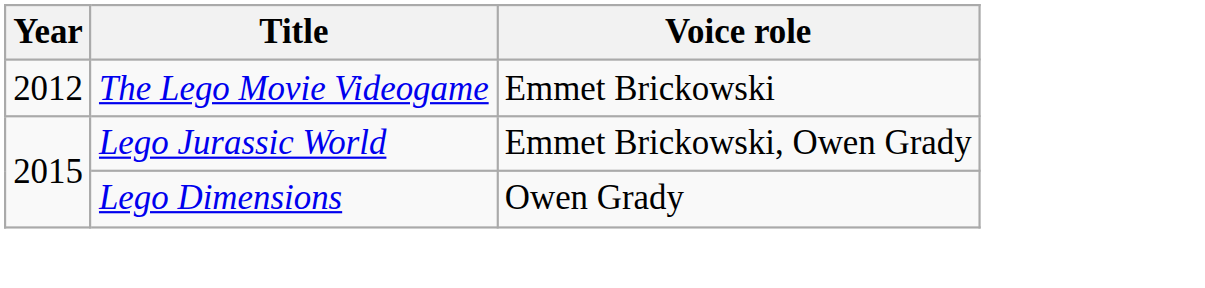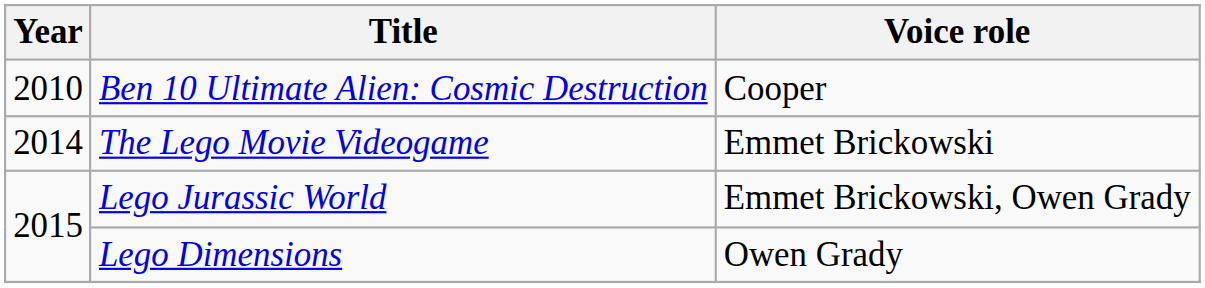+ row: 2010 | Ben 10 Ultimate Alien: Cosmic Destruction | Cooper
The Lego Movie Videogame | Year: 2012 -> 2014
